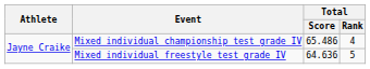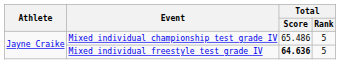Mixed individual championship test grade IV | Total / Rank: 4 -> 5
Mixed individual freestyle test grade IV | Total / Score: normal -> bold
